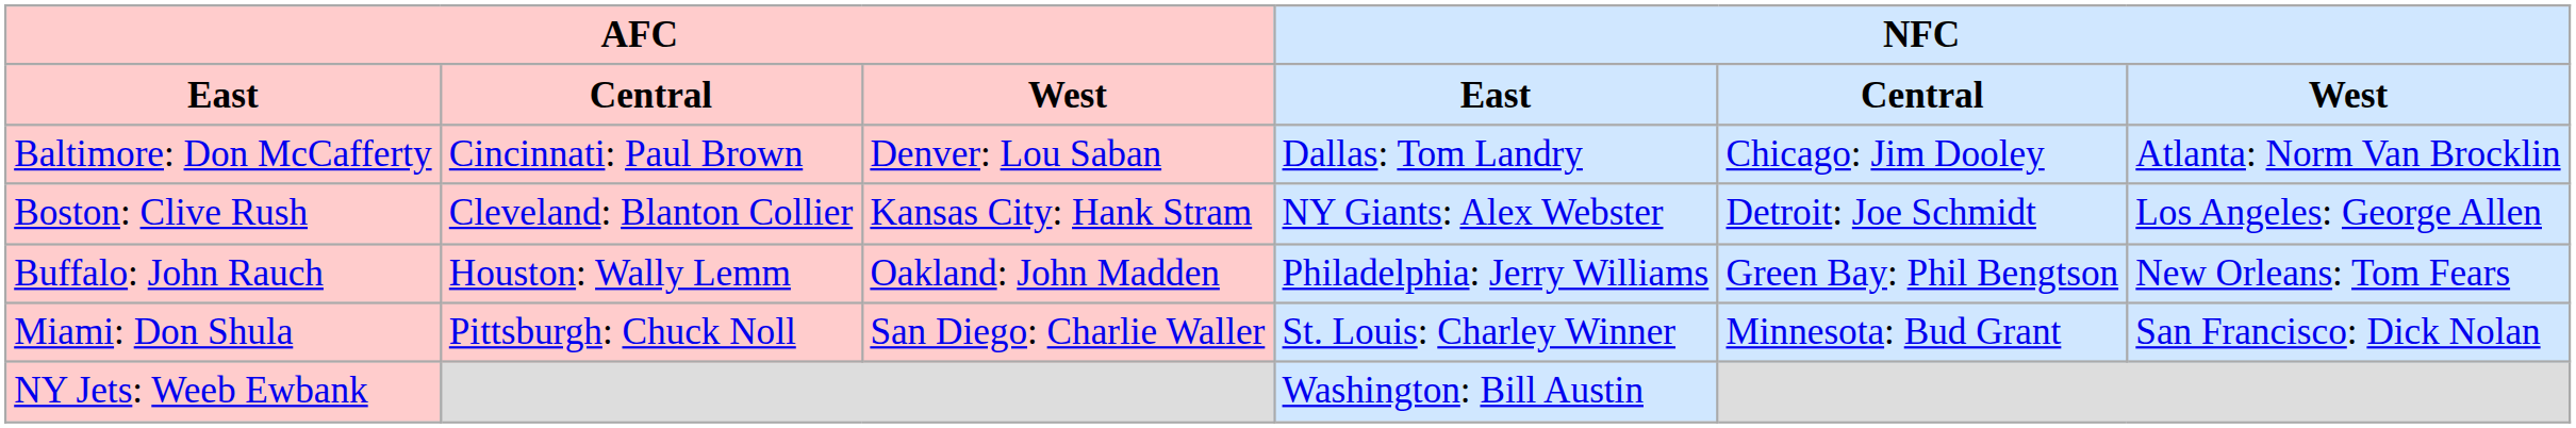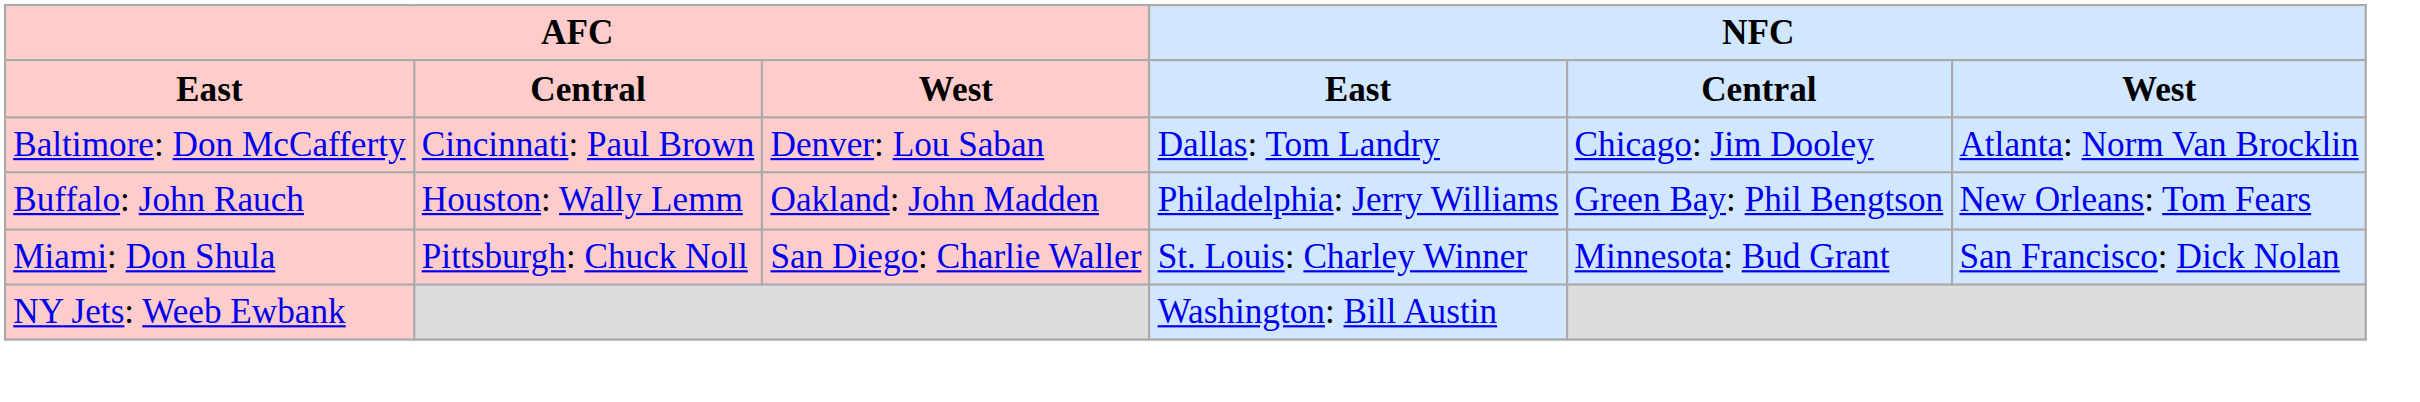- row: Boston: Clive Rush | Cleveland: Blanton Collier | Kansas City: Hank Stram | NY Giants: Alex Webster | Detroit: Joe Schmidt | Los Angeles: George Allen
